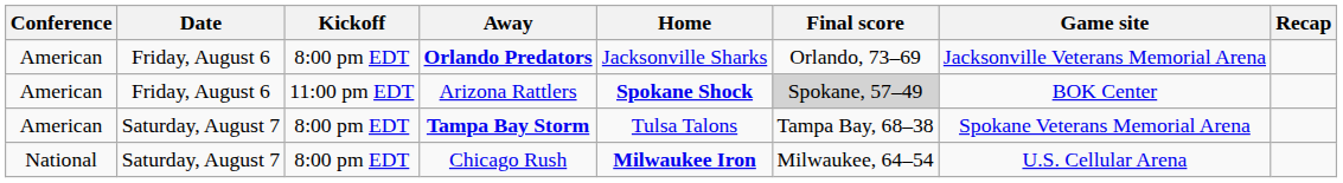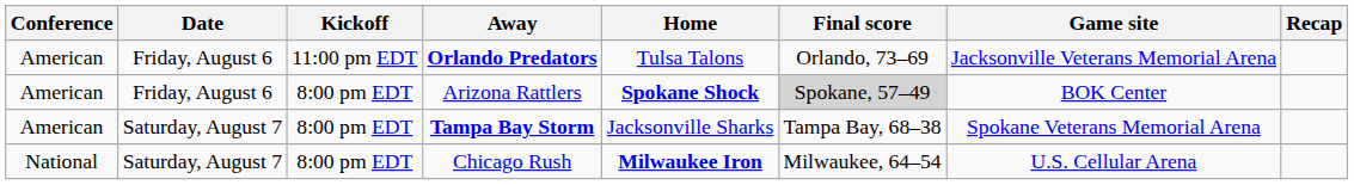Orlando Predators | Kickoff: 8:00 pm EDT -> 11:00 pm EDT
Orlando Predators | Home: Jacksonville Sharks -> Tulsa Talons
Arizona Rattlers | Kickoff: 11:00 pm EDT -> 8:00 pm EDT
Tampa Bay Storm | Home: Tulsa Talons -> Jacksonville Sharks
